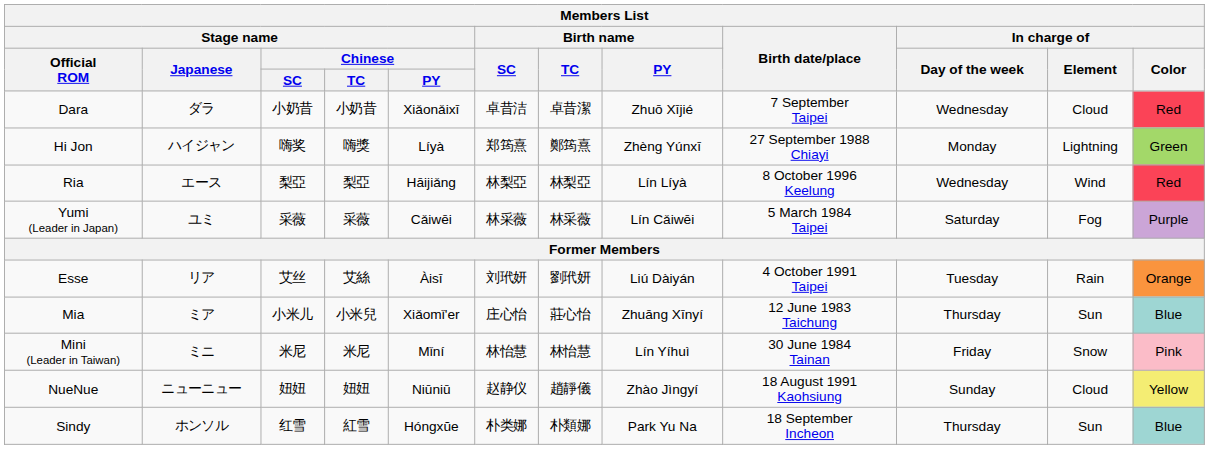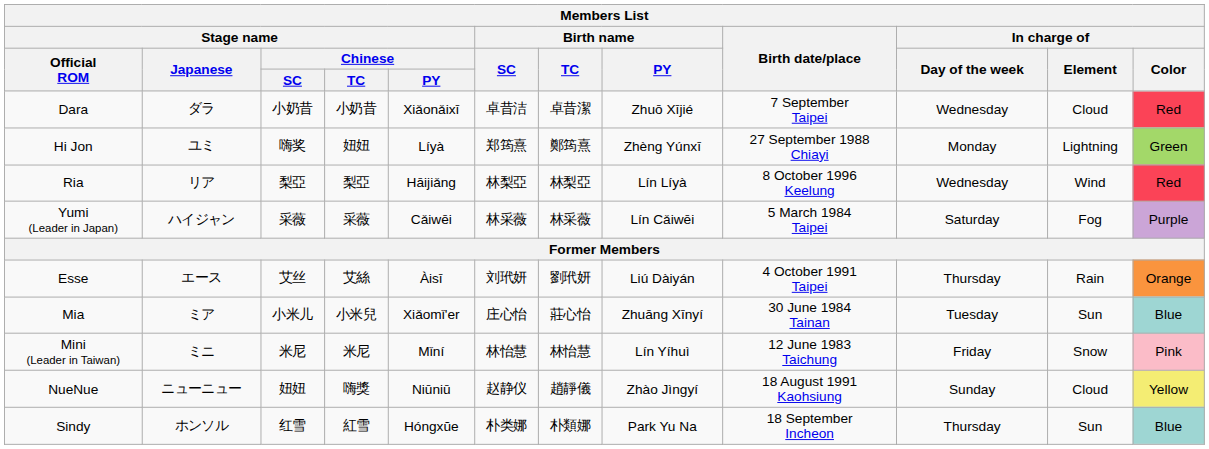Hi Jon | Stage name / Japanese: ハイジャン -> ユミ
Hi Jon | Stage name / Chinese / TC: 嗨獎 -> 妞妞
Ria | Stage name / Japanese: エース -> リア
Yumi (Leader in Japan) | Stage name / Japanese: ユミ -> ハイジャン
Esse | Stage name / Japanese: リア -> エース
Esse | In charge of / Day of the week: Tuesday -> Thursday
Mia | Birth date/place: 12 June 1983 Taichung -> 30 June 1984 Tainan
Mia | In charge of / Day of the week: Thursday -> Tuesday
Mini (Leader in Taiwan) | Birth date/place: 30 June 1984 Tainan -> 12 June 1983 Taichung
NueNue | Stage name / Chinese / TC: 妞妞 -> 嗨獎
